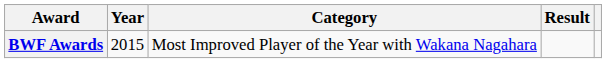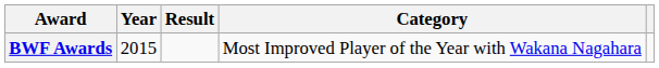columns swapped: Category <-> Result
